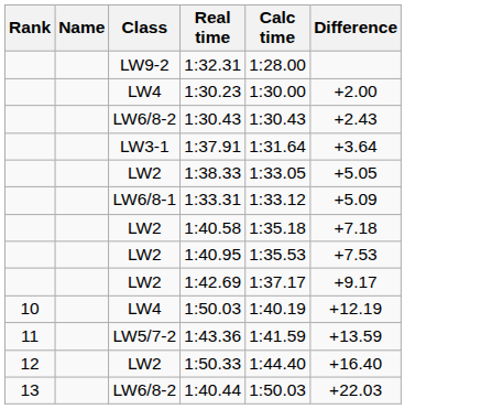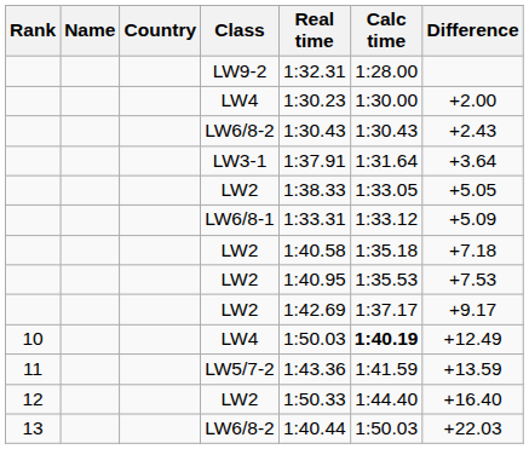+ column: Country
10 / LW4 | Calc time: normal -> bold
10 / LW4 | Difference: +12.19 -> +12.49
